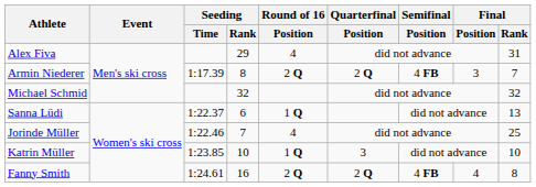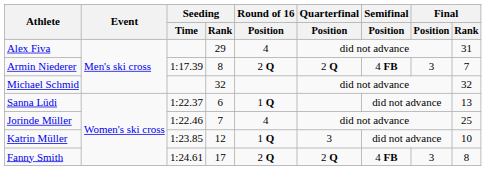Katrin Müller | Seeding / Rank: 10 -> 12
Fanny Smith | Seeding / Rank: 16 -> 17
Fanny Smith | Final / Position: 4 -> 3
